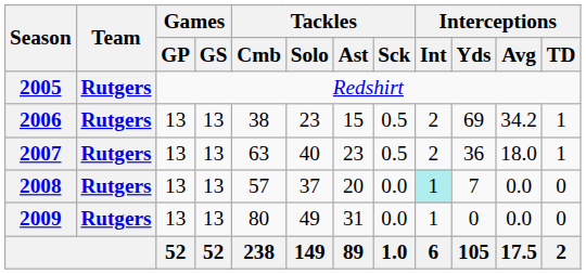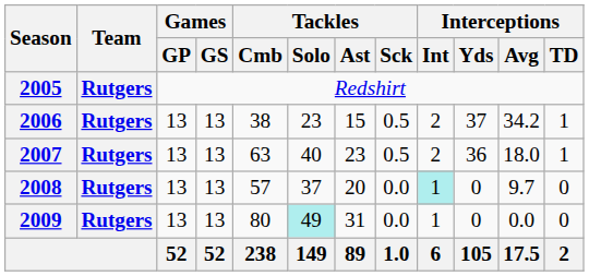2006 | Interceptions / Yds: 69 -> 37
2008 | Interceptions / Yds: 7 -> 0
2008 | Interceptions / Avg: 0.0 -> 9.7
2009 | Tackles / Solo: no background -> paleturquoise background
